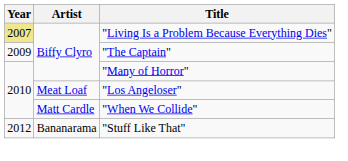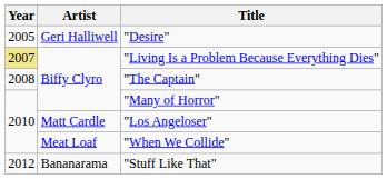+ row: 2005 | Geri Halliwell | "Desire"
"The Captain" | Year: 2009 -> 2008
"Los Angeloser" | Artist: Meat Loaf -> Matt Cardle
"When We Collide" | Artist: Matt Cardle -> Meat Loaf
